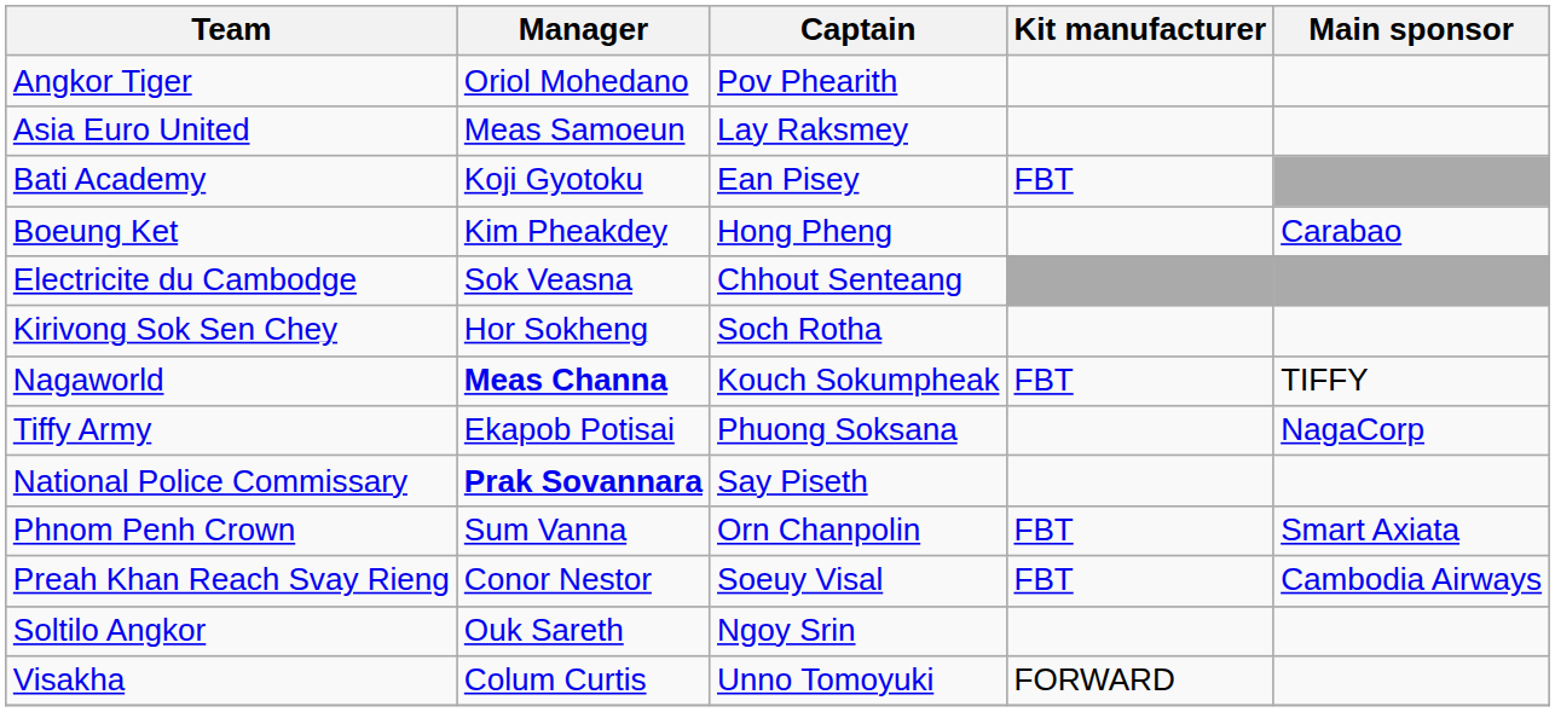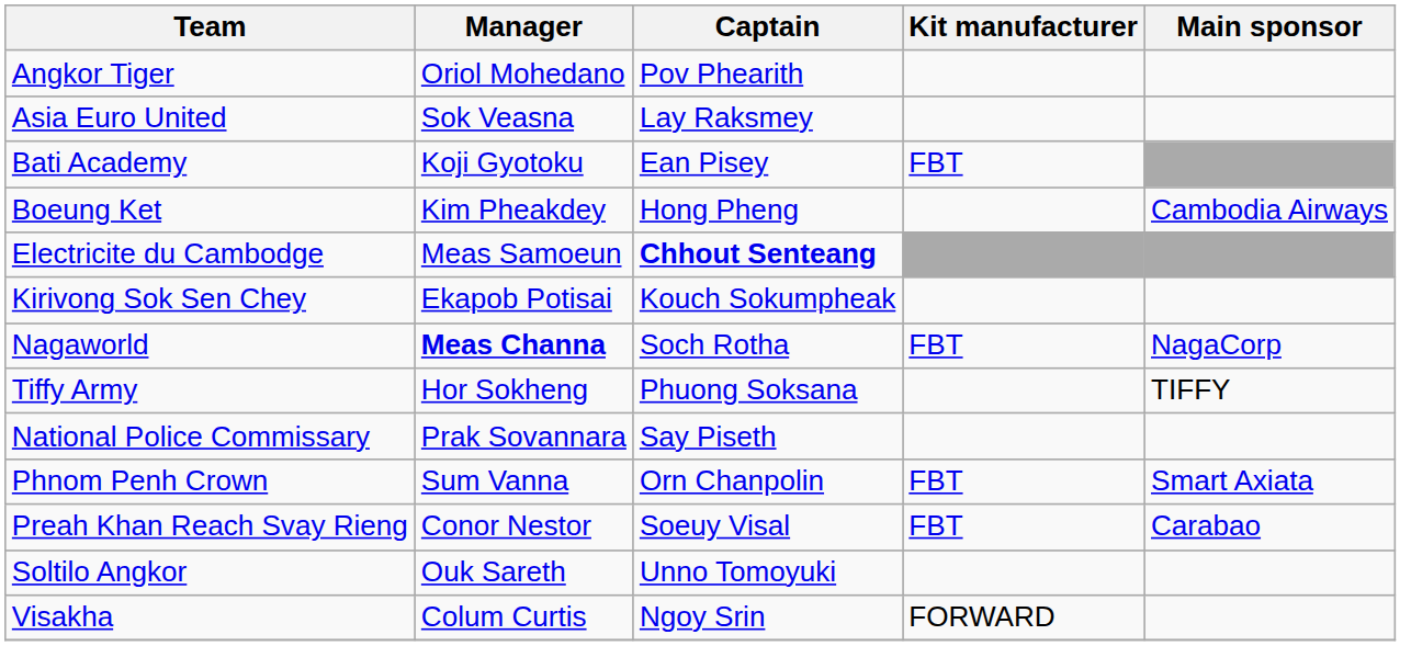Asia Euro United | Manager: Meas Samoeun -> Sok Veasna
Boeung Ket | Main sponsor: Carabao -> Cambodia Airways
Electricite du Cambodge | Manager: Sok Veasna -> Meas Samoeun
Electricite du Cambodge | Captain: normal -> bold
Kirivong Sok Sen Chey | Manager: Hor Sokheng -> Ekapob Potisai
Kirivong Sok Sen Chey | Captain: Soch Rotha -> Kouch Sokumpheak
Nagaworld | Captain: Kouch Sokumpheak -> Soch Rotha
Nagaworld | Main sponsor: TIFFY -> NagaCorp
Tiffy Army | Manager: Ekapob Potisai -> Hor Sokheng
Tiffy Army | Main sponsor: NagaCorp -> TIFFY
National Police Commissary | Manager: bold -> normal
Preah Khan Reach Svay Rieng | Main sponsor: Cambodia Airways -> Carabao
Soltilo Angkor | Captain: Ngoy Srin -> Unno Tomoyuki
Visakha | Captain: Unno Tomoyuki -> Ngoy Srin
